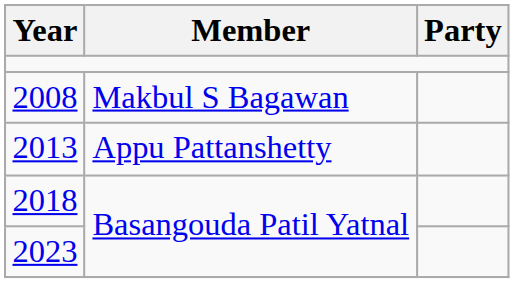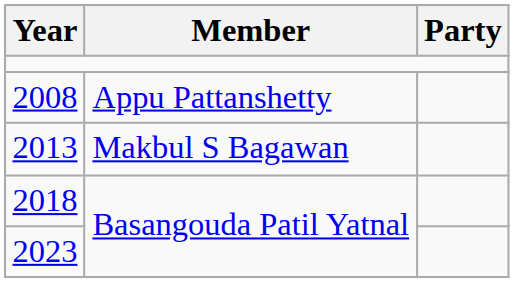2008 | Member: Makbul S Bagawan -> Appu Pattanshetty
2013 | Member: Appu Pattanshetty -> Makbul S Bagawan
